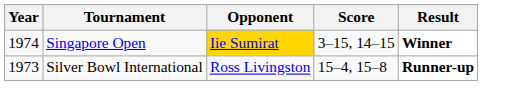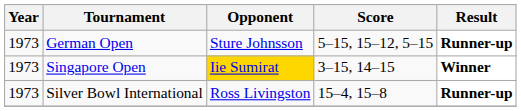+ row: 1973 | German Open | Sture Johnsson | 5–15, 15–12, 5–15 | Runner-up
Singapore Open | Year: 1974 -> 1973
